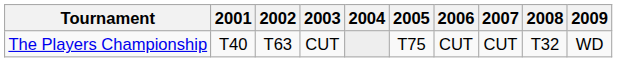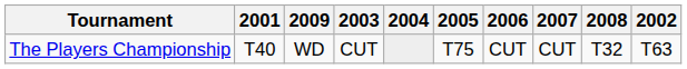columns swapped: 2002 <-> 2009
